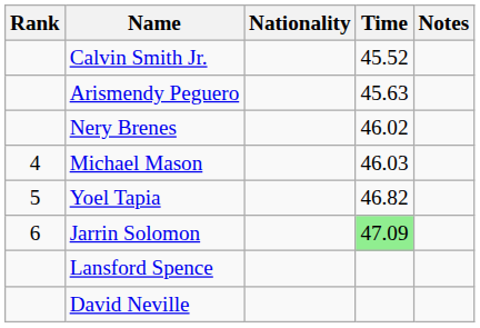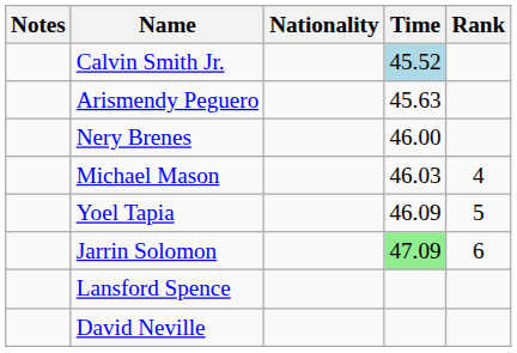columns swapped: Rank <-> Notes
Calvin Smith Jr. | Time: no background -> lightblue background
Nery Brenes | Time: 46.02 -> 46.00
Yoel Tapia | Time: 46.82 -> 46.09
